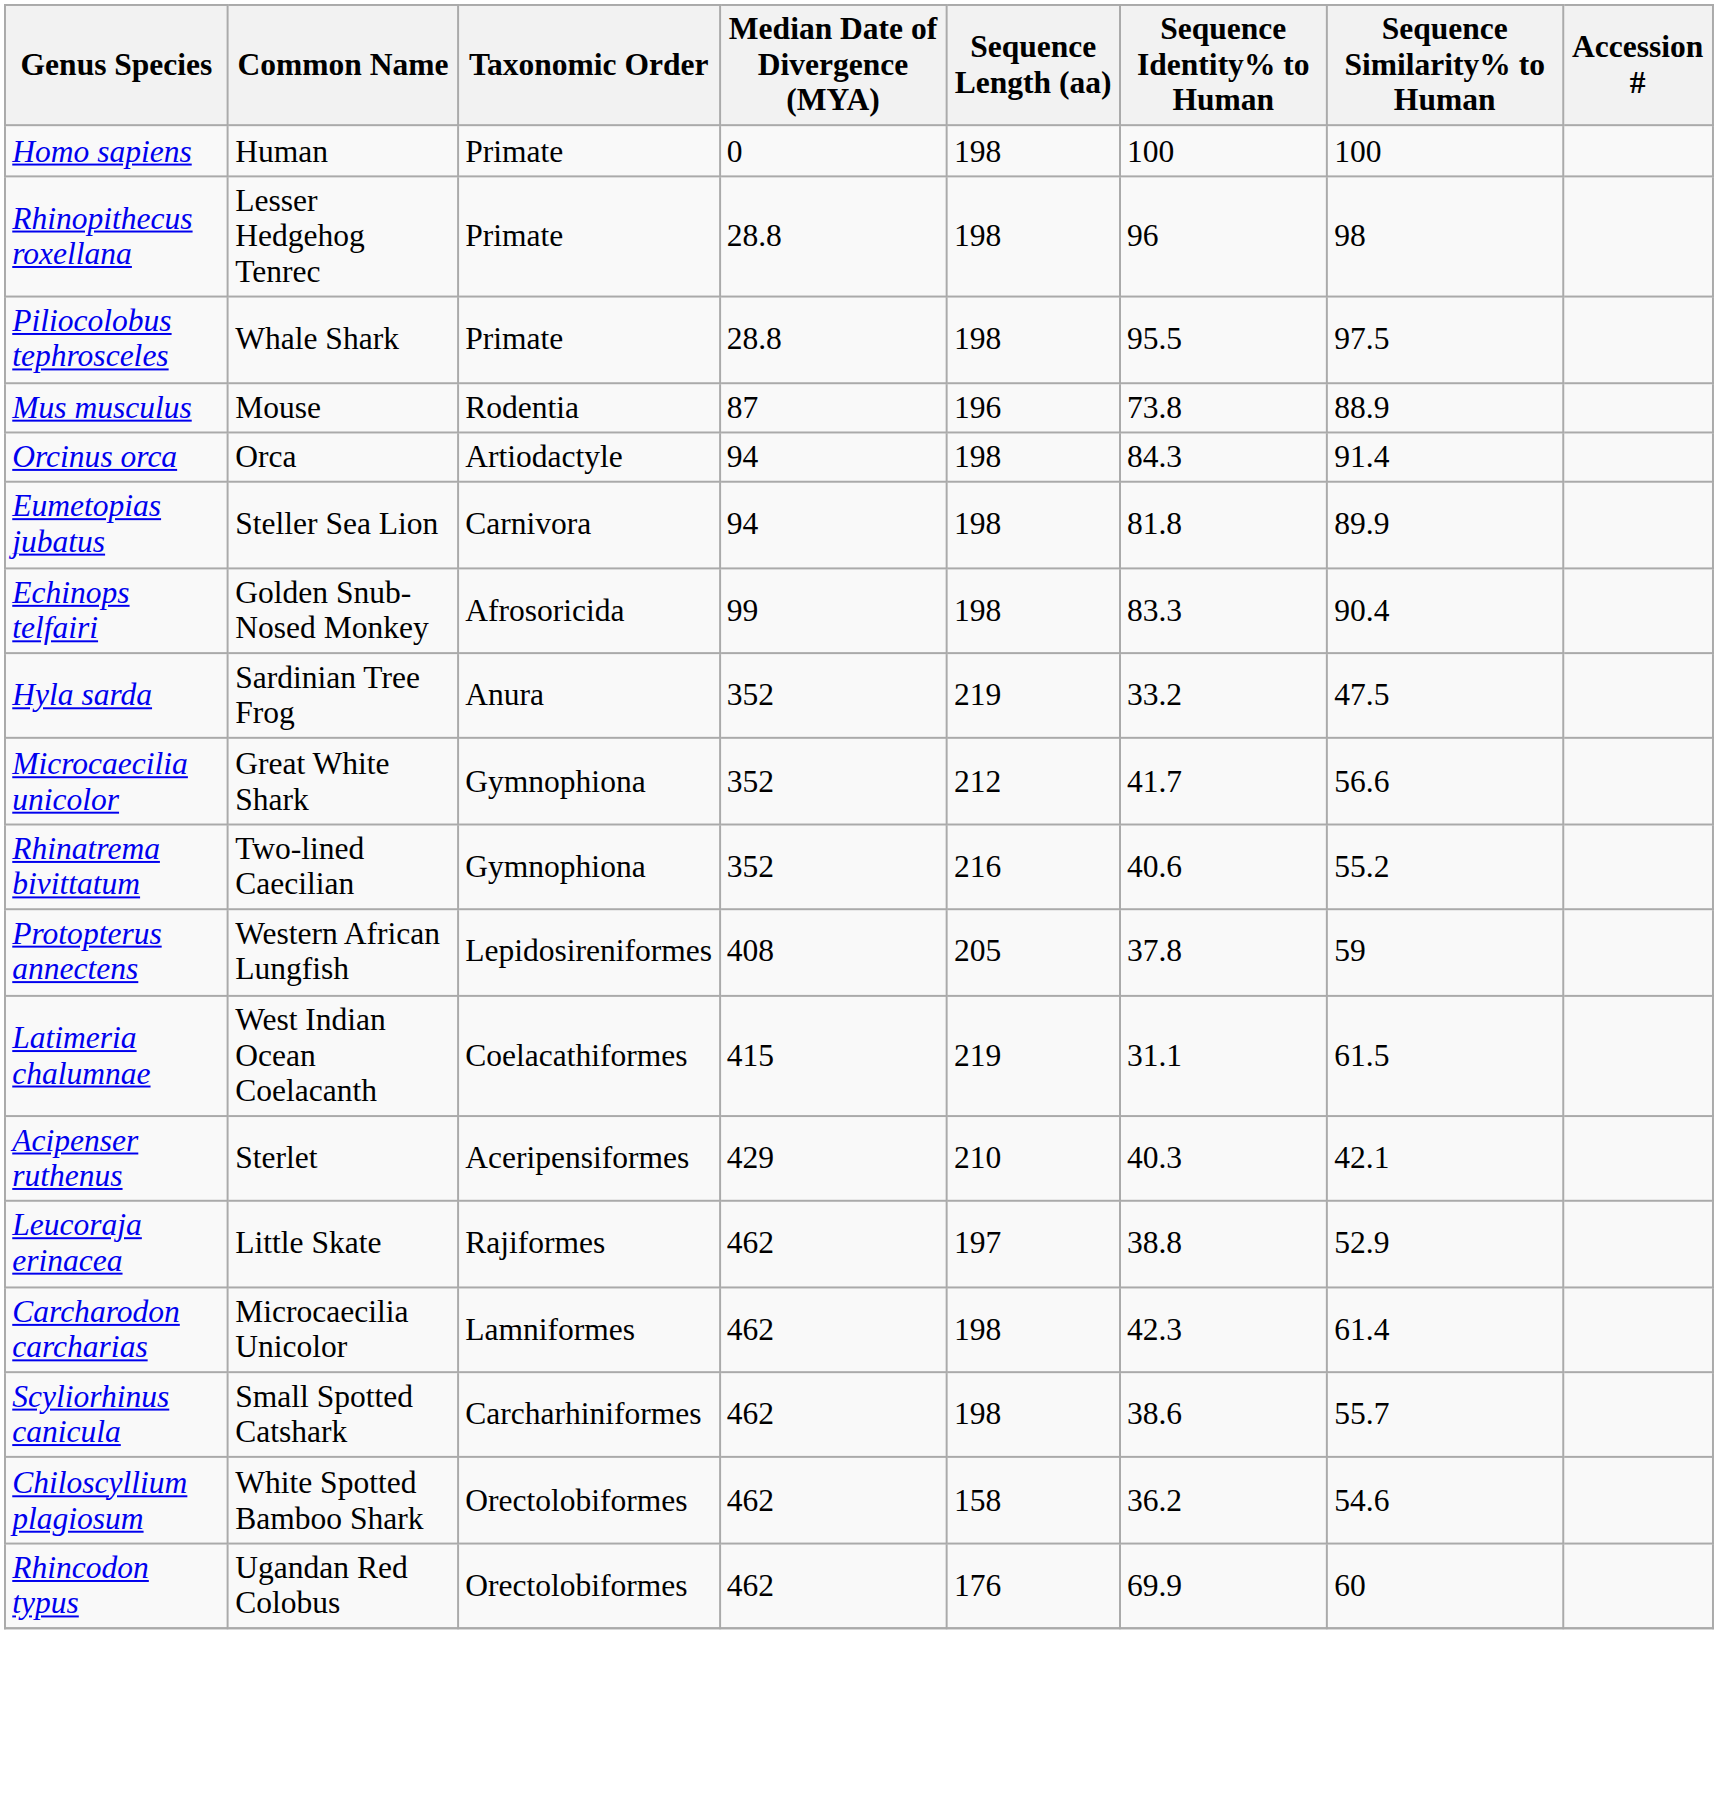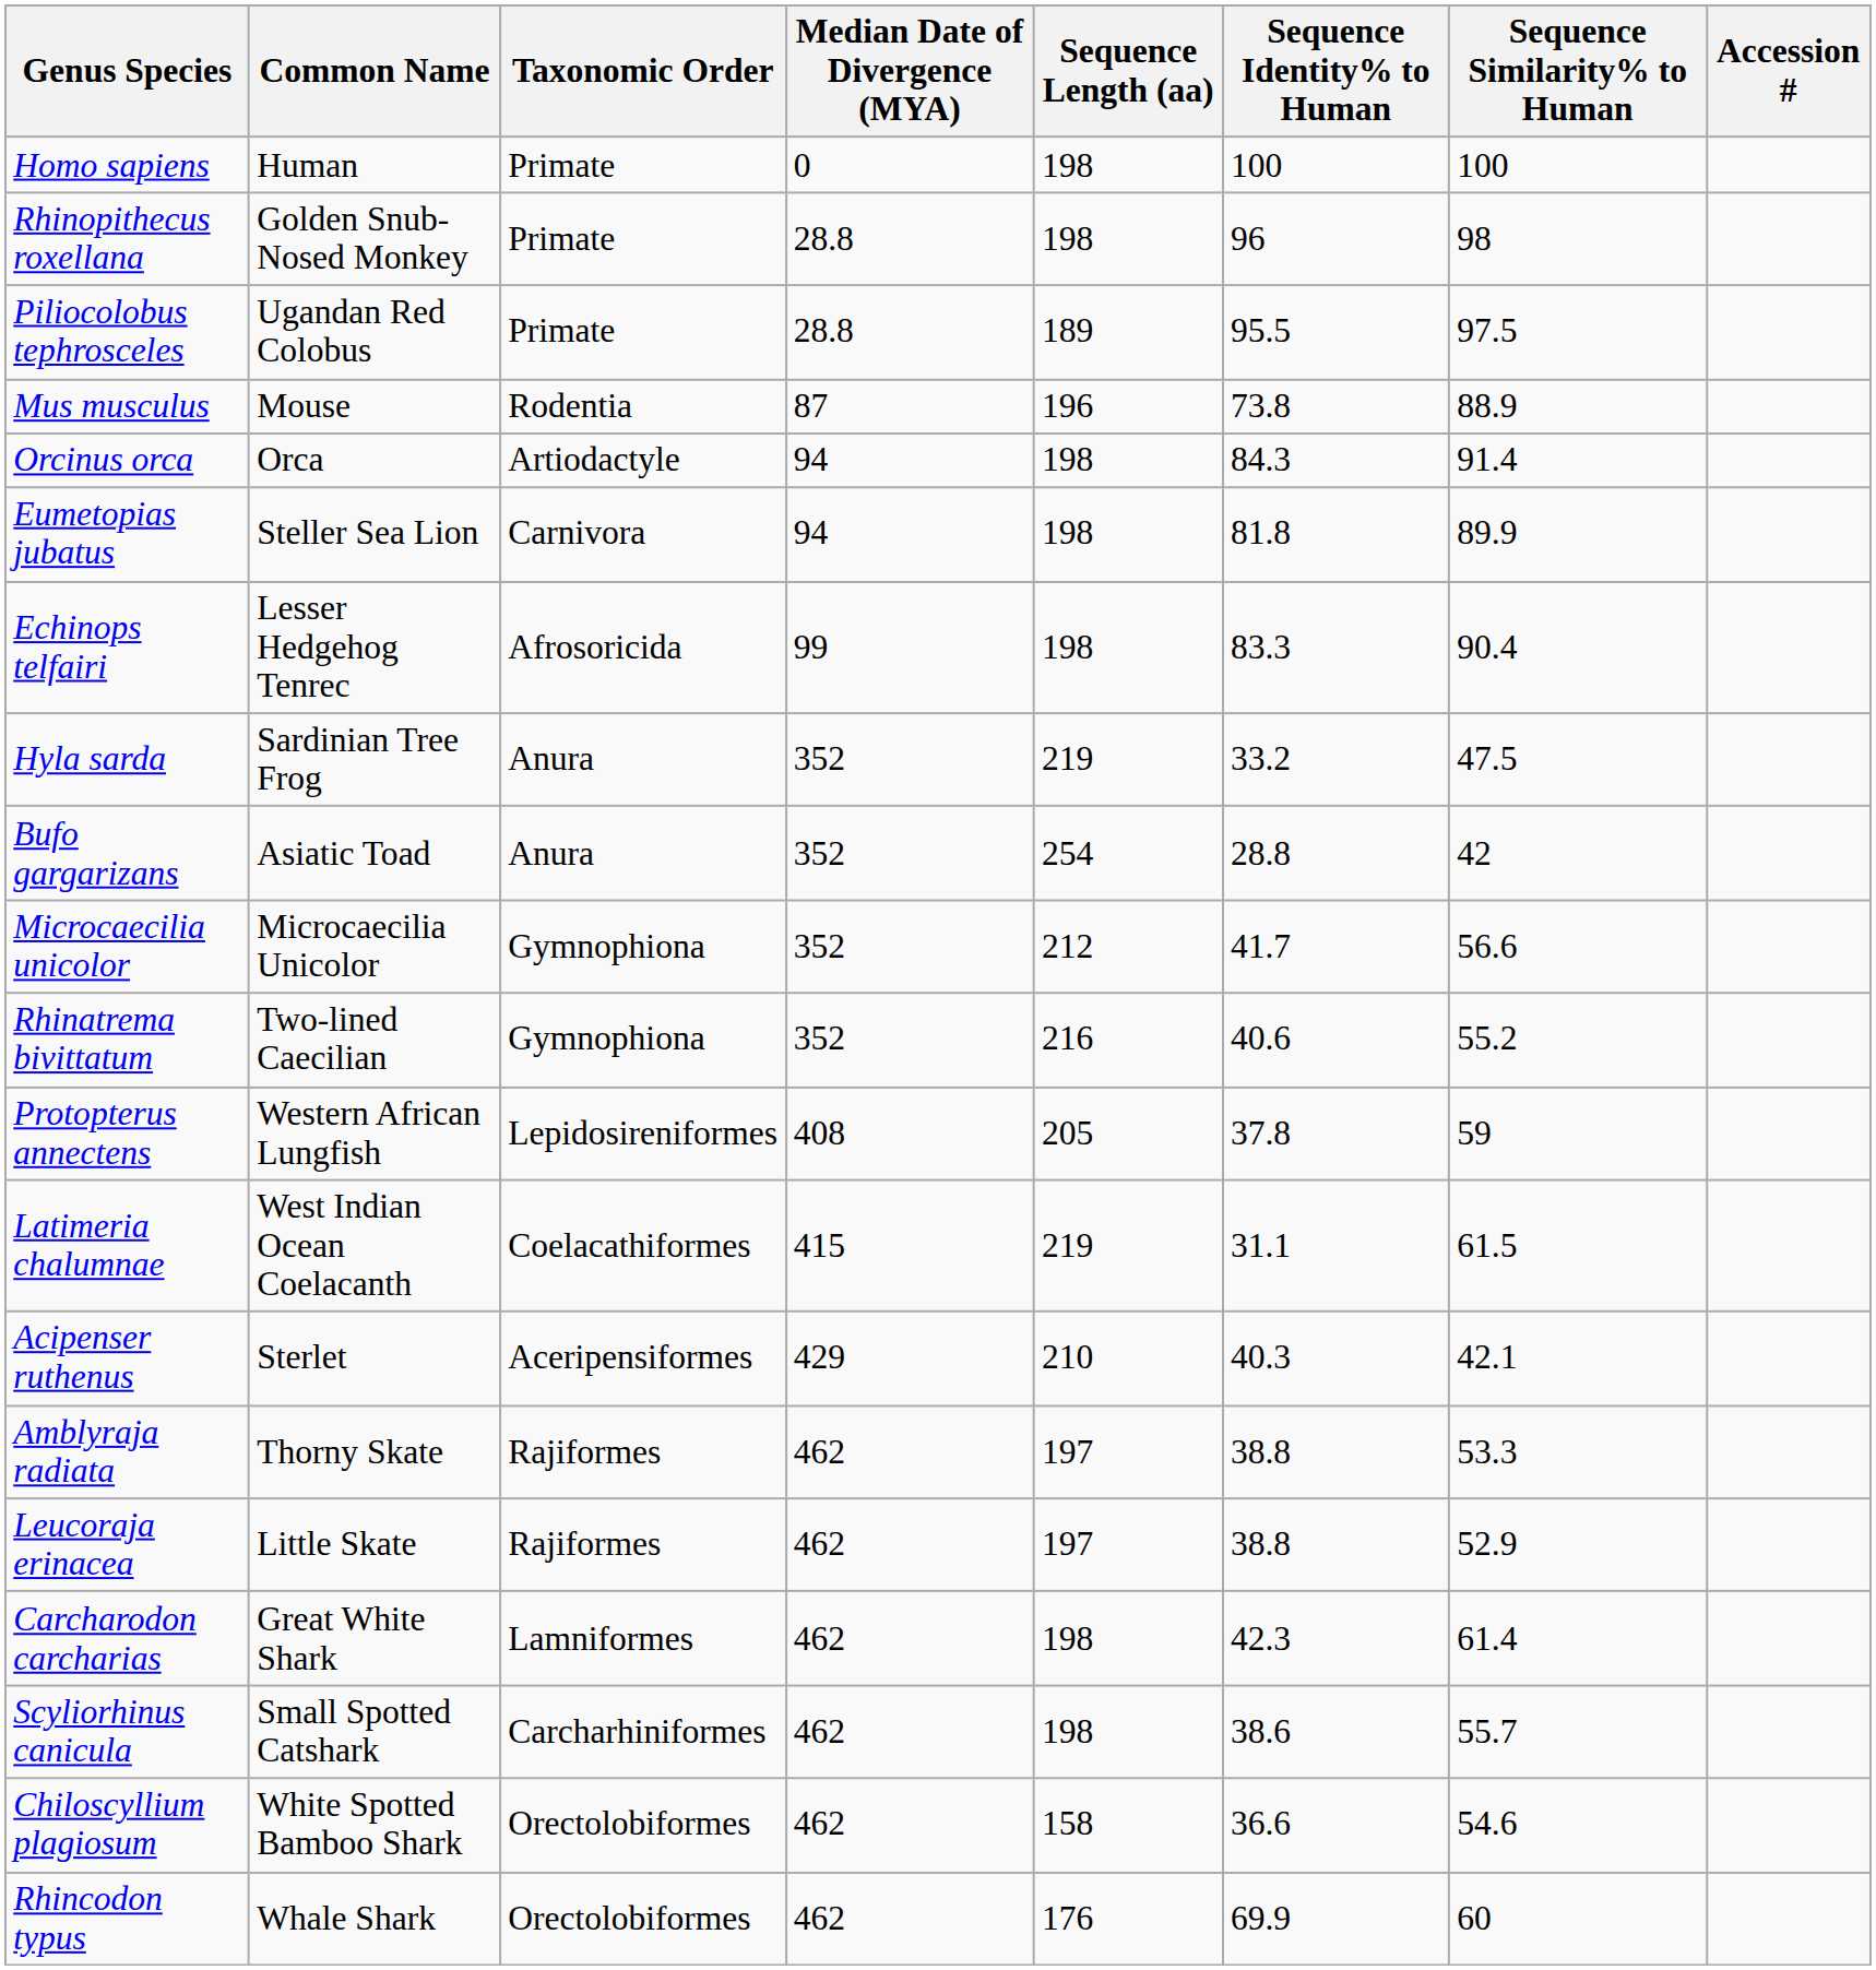Rhinopithecus roxellana | Common Name: Lesser Hedgehog Tenrec -> Golden Snub-Nosed Monkey
Piliocolobus tephrosceles | Common Name: Whale Shark -> Ugandan Red Colobus
Piliocolobus tephrosceles | Sequence Length (aa): 198 -> 189
Echinops telfairi | Common Name: Golden Snub-Nosed Monkey -> Lesser Hedgehog Tenrec
+ row: Bufo gargarizans | Asiatic Toad | Anura | 352 | 254 | 28.8 | 42
Microcaecilia unicolor | Common Name: Great White Shark -> Microcaecilia Unicolor
+ row: Amblyraja radiata | Thorny Skate | Rajiformes | 462 | 197 | 38.8 | 53.3
Carcharodon carcharias | Common Name: Microcaecilia Unicolor -> Great White Shark
Chiloscyllium plagiosum | Sequence Identity% to Human: 36.2 -> 36.6
Rhincodon typus | Common Name: Ugandan Red Colobus -> Whale Shark
